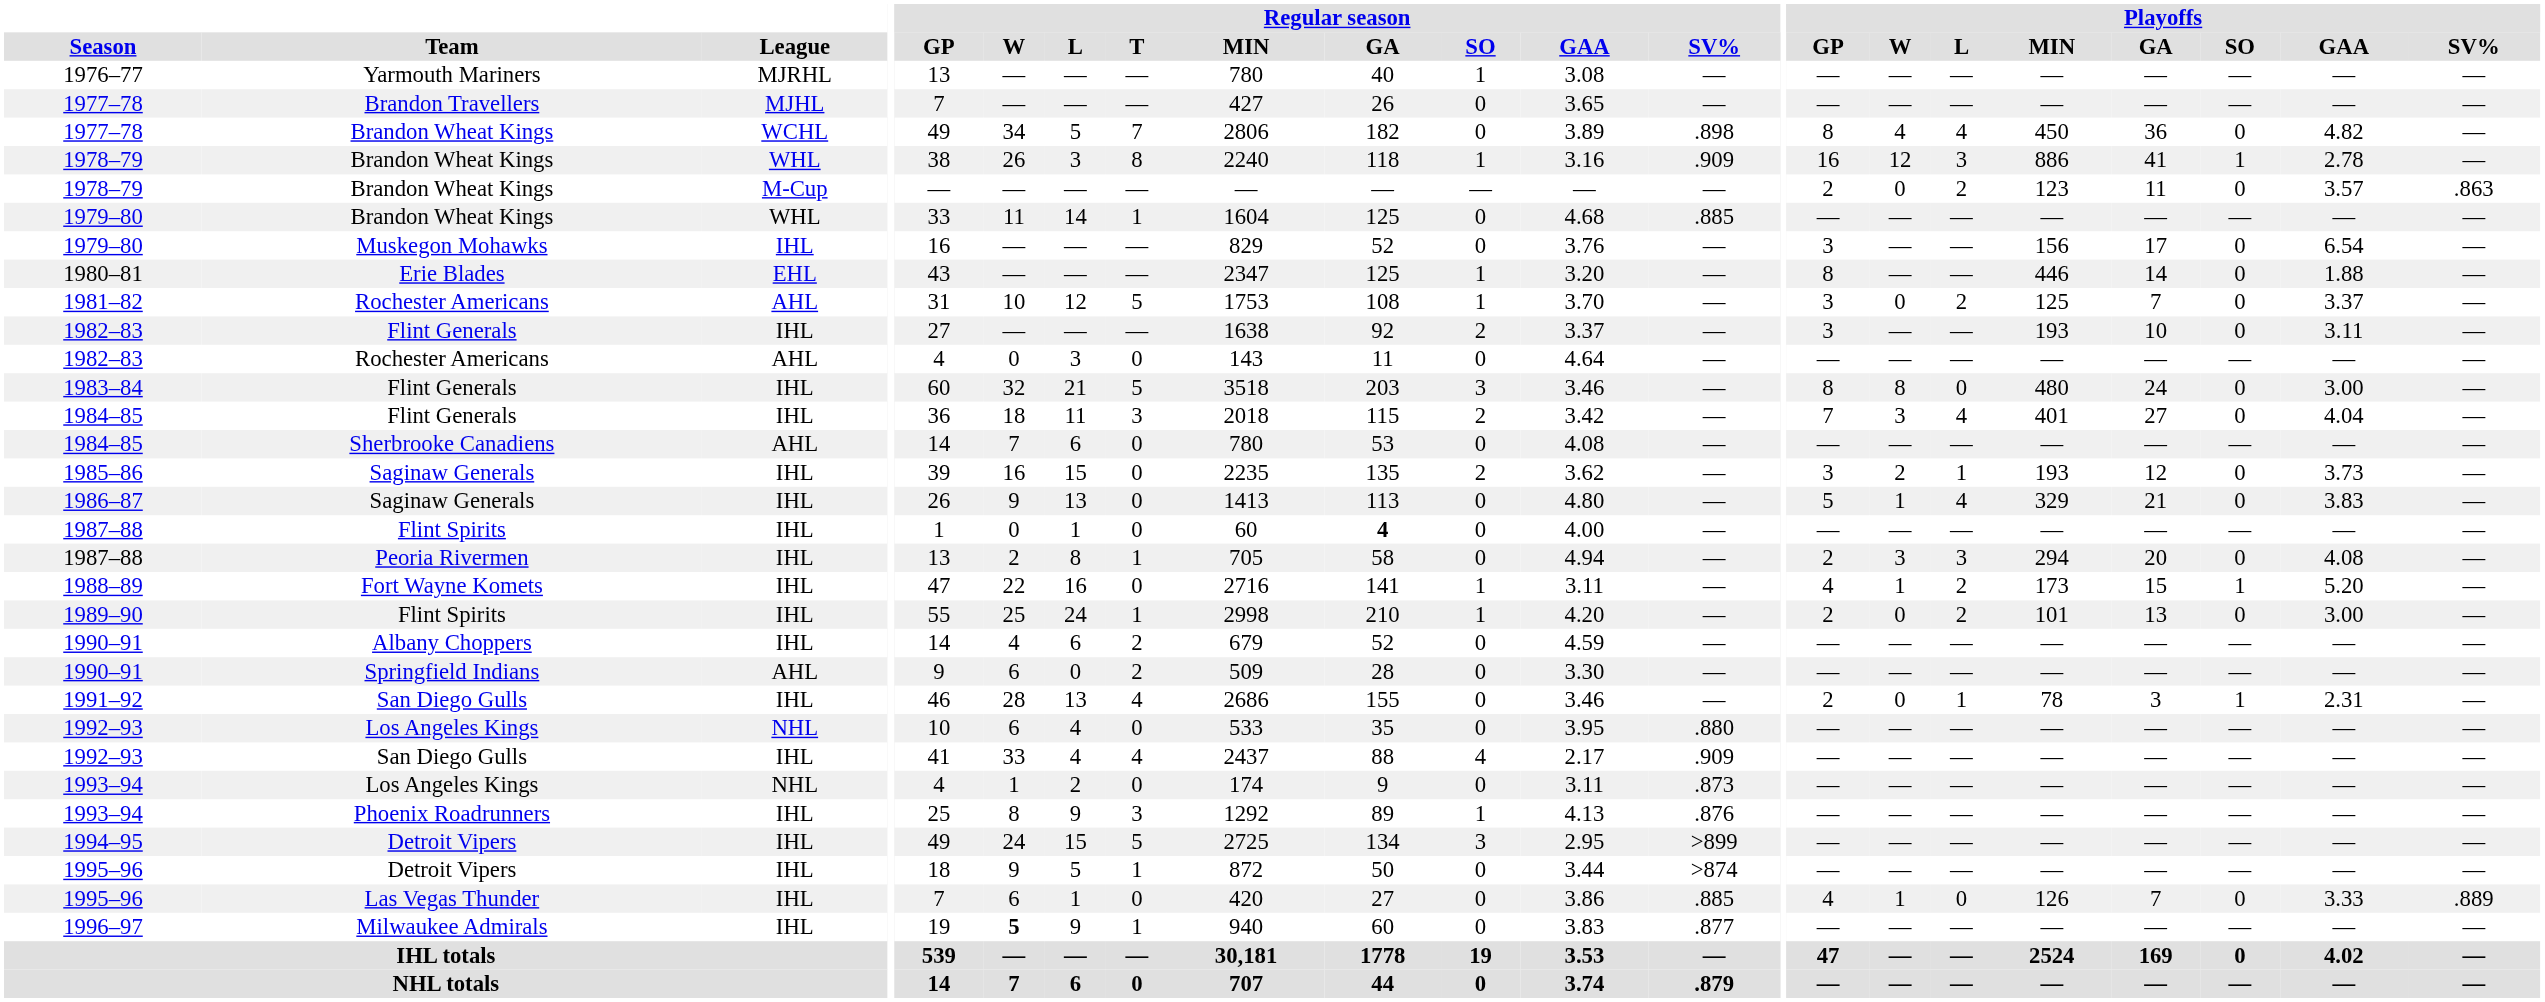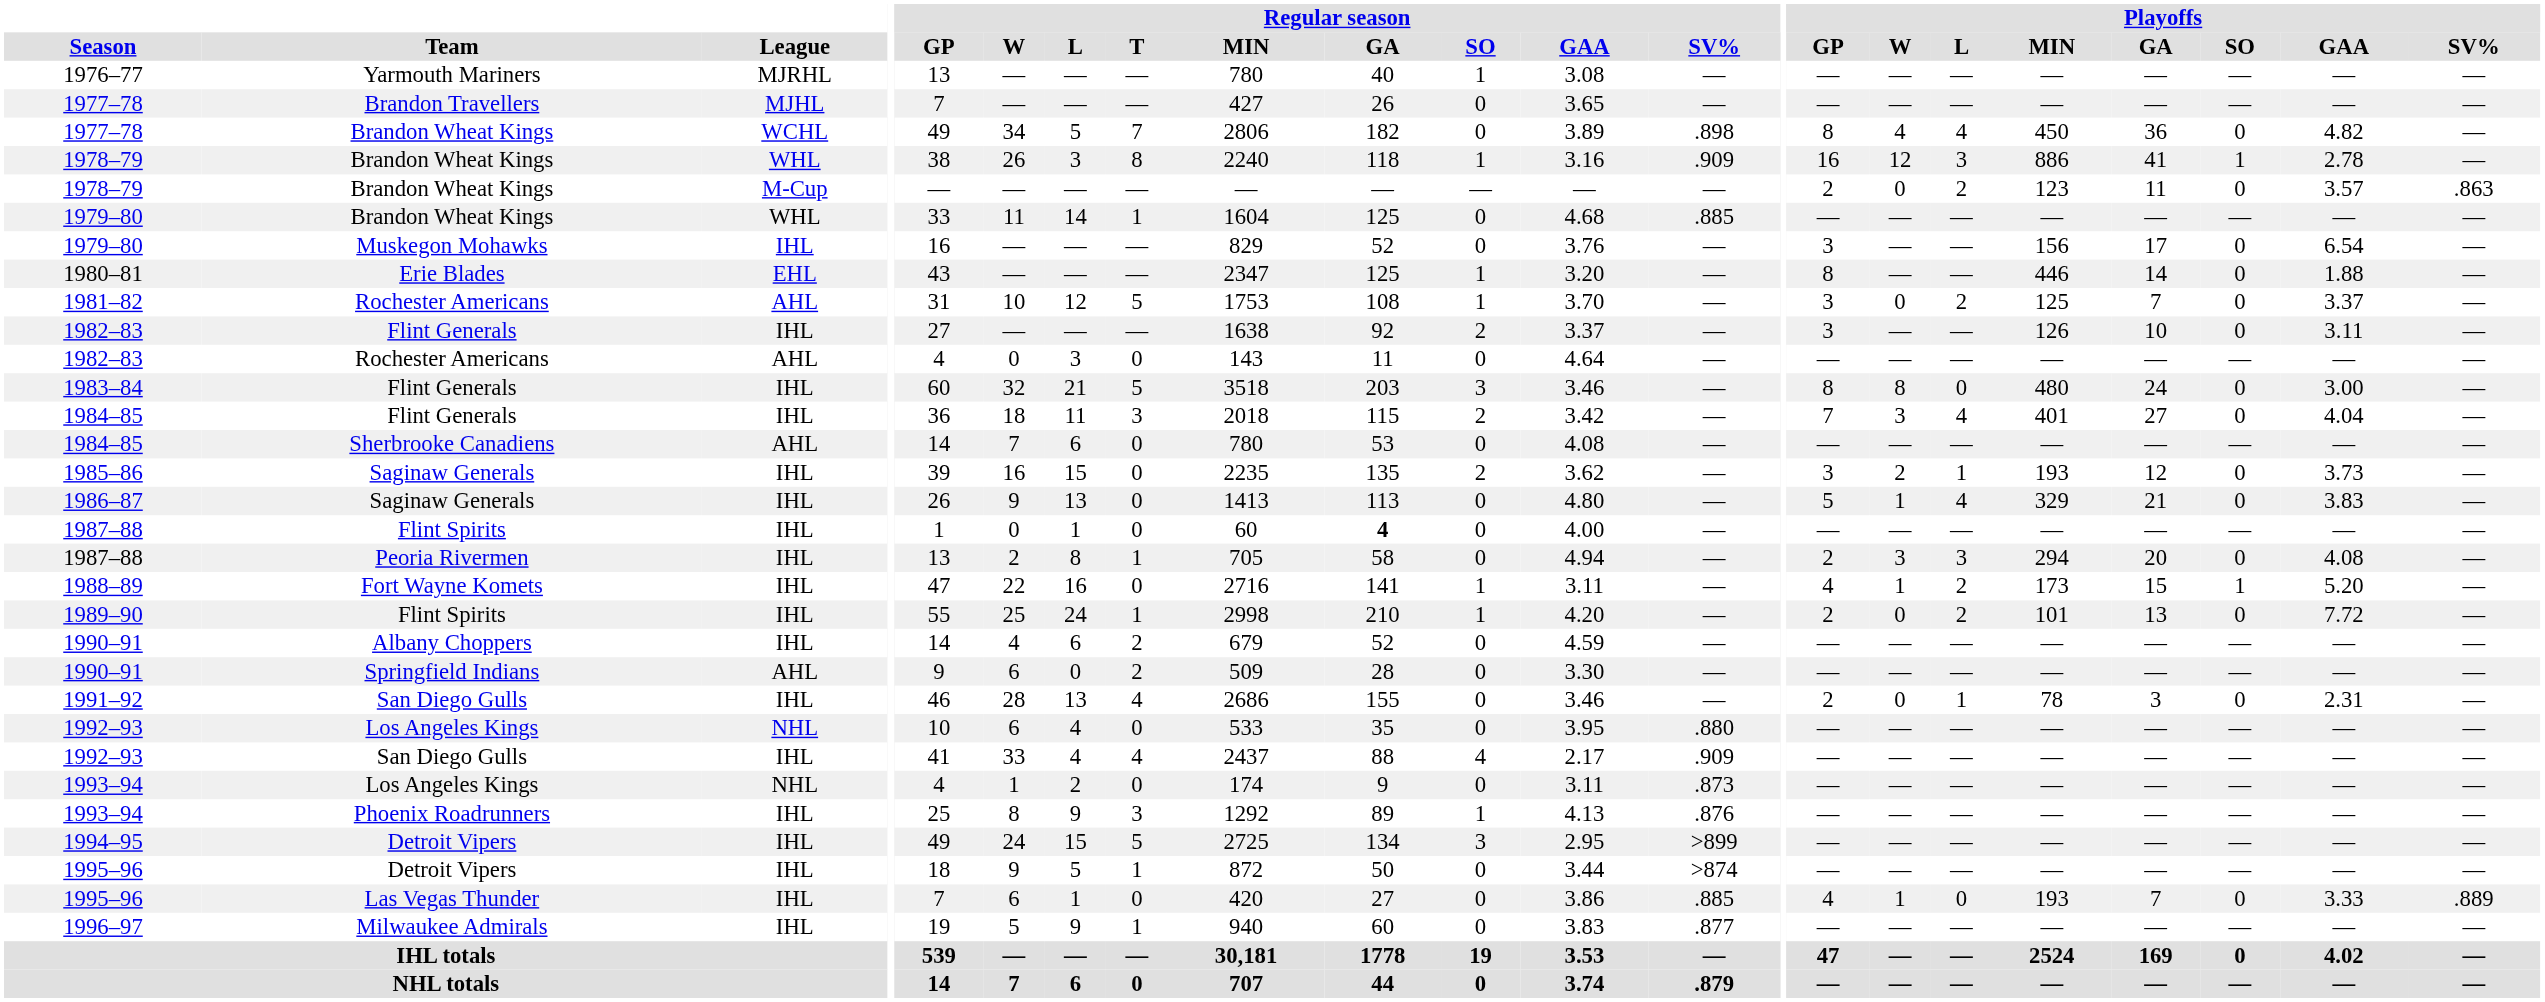1982–83 / Flint Generals | Playoffs / MIN: 193 -> 126
1989–90 | Playoffs / GAA: 3.00 -> 7.72
1991–92 | Playoffs / SO: 1 -> 0
1995–96 / Las Vegas Thunder | Playoffs / MIN: 126 -> 193
1996–97 | Regular season / W: bold -> normal
